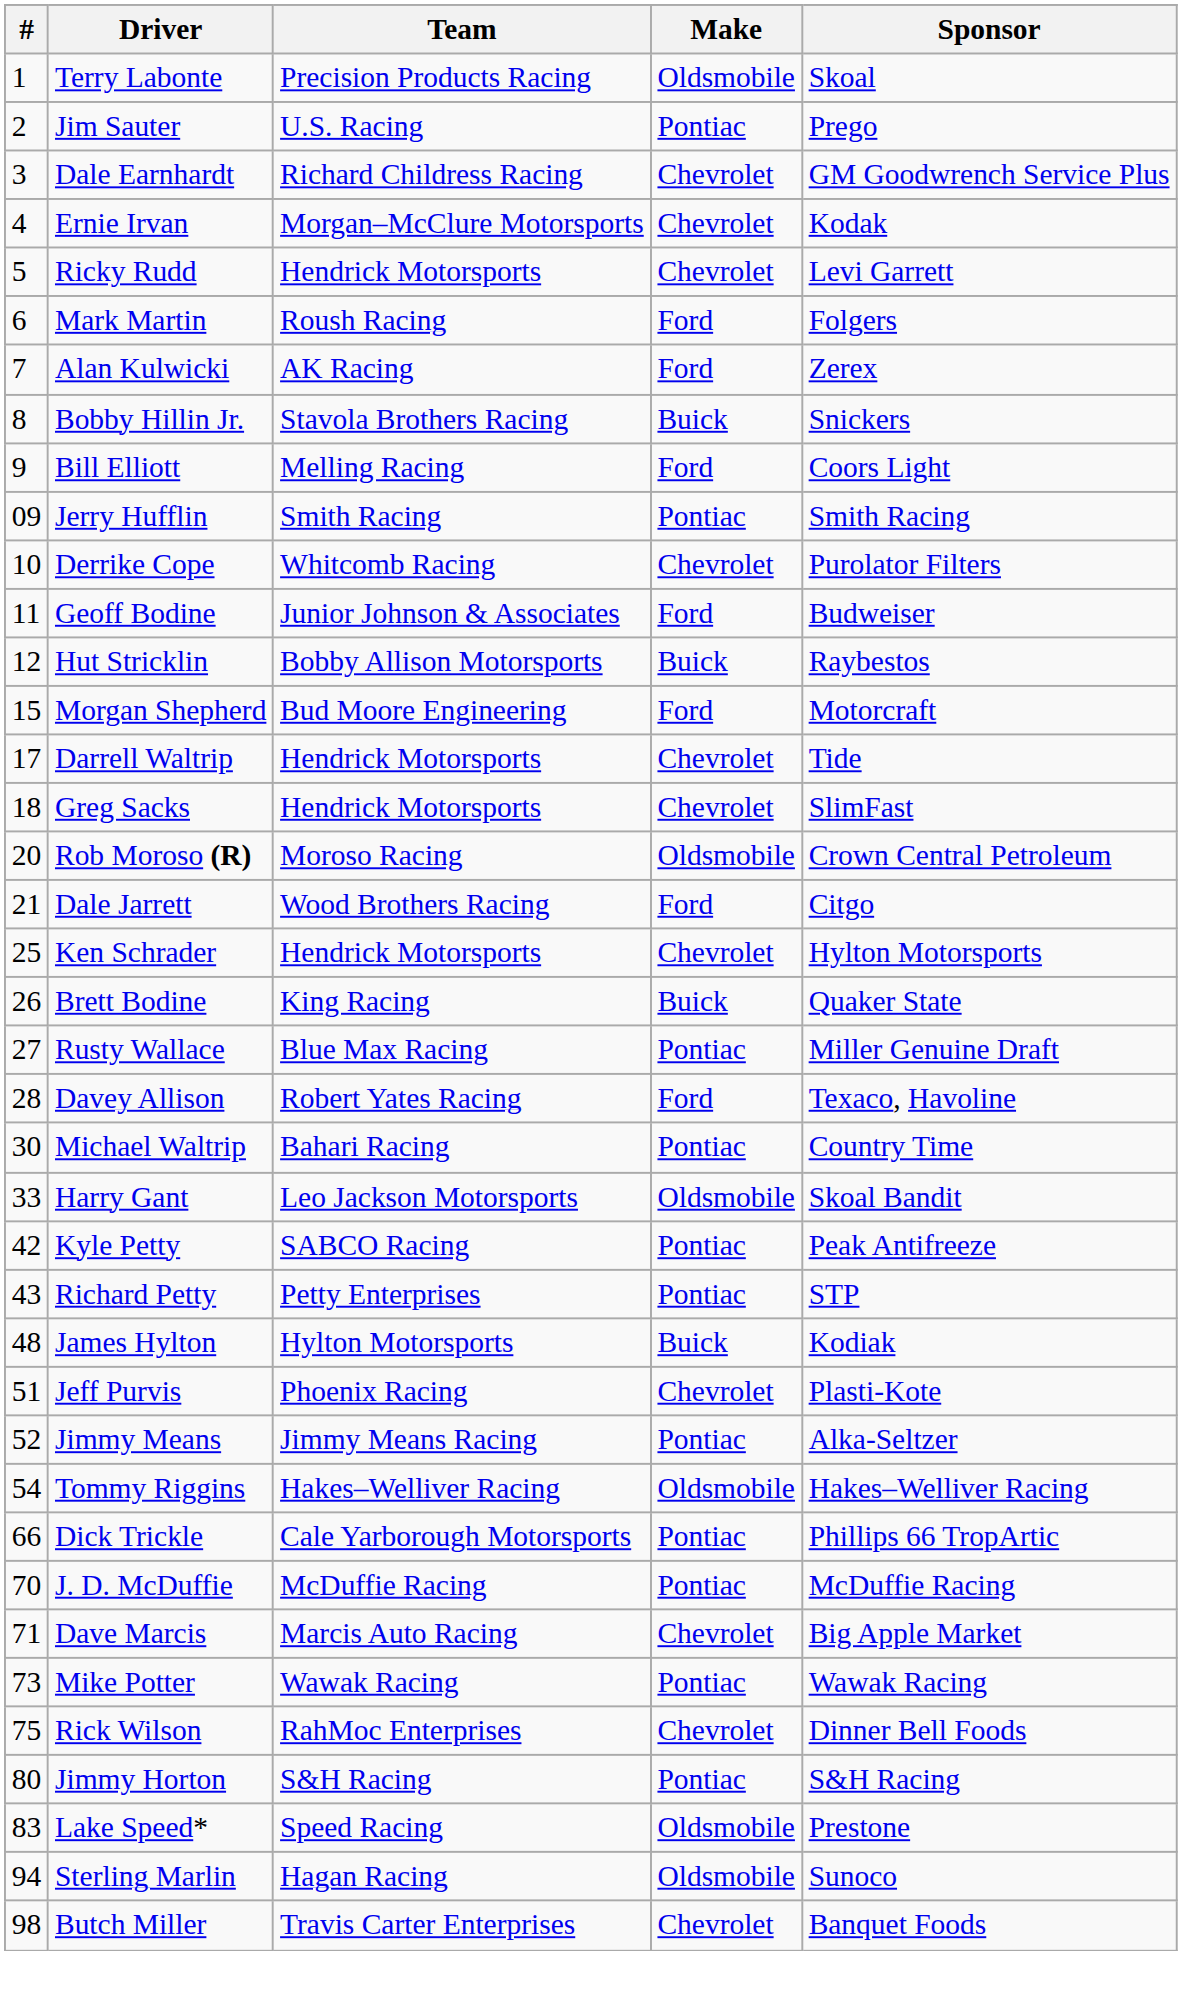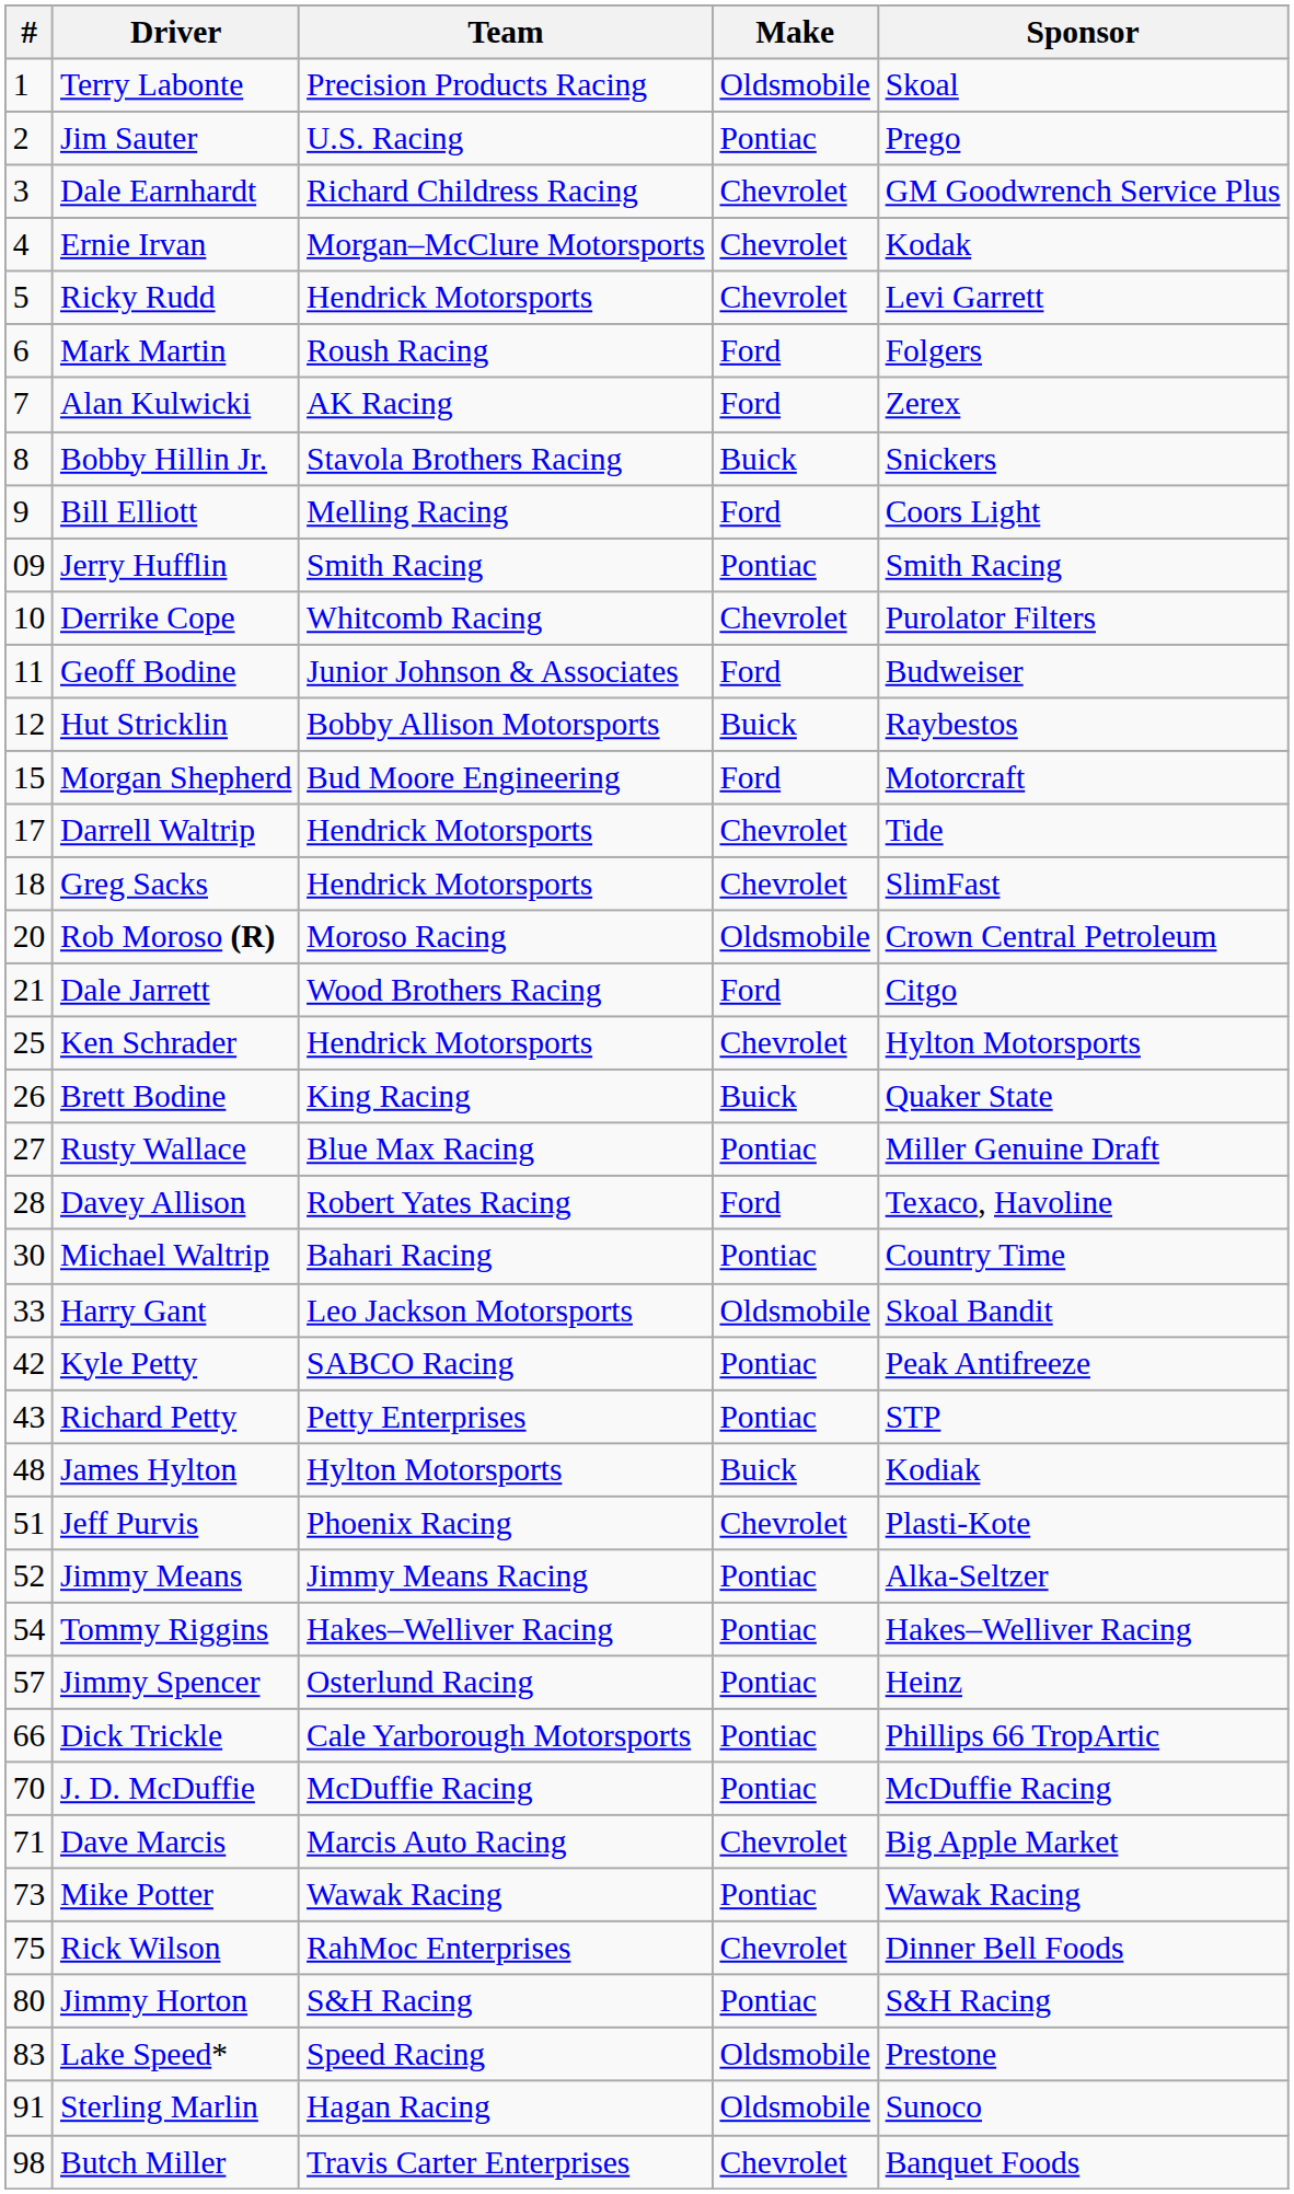Tommy Riggins | Make: Oldsmobile -> Pontiac
+ row: 57 | Jimmy Spencer | Osterlund Racing | Pontiac | Heinz
Sterling Marlin | #: 94 -> 91
